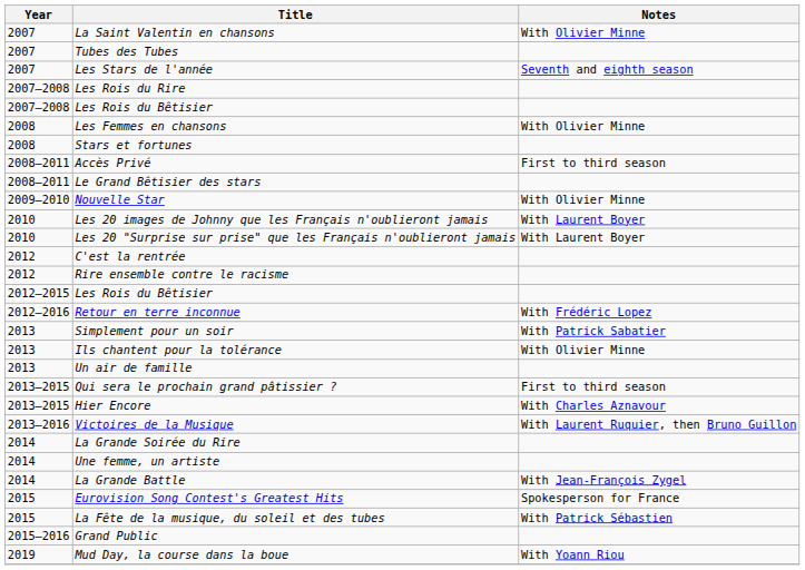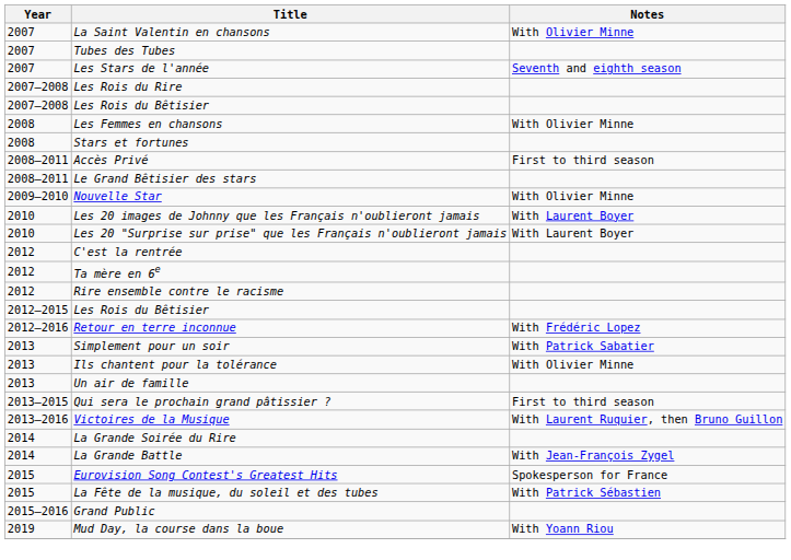+ row: 2012 | Ta mère en 6e
- row: 2013–2015 | Hier Encore | With Charles Aznavour
- row: 2014 | Une femme, un artiste
